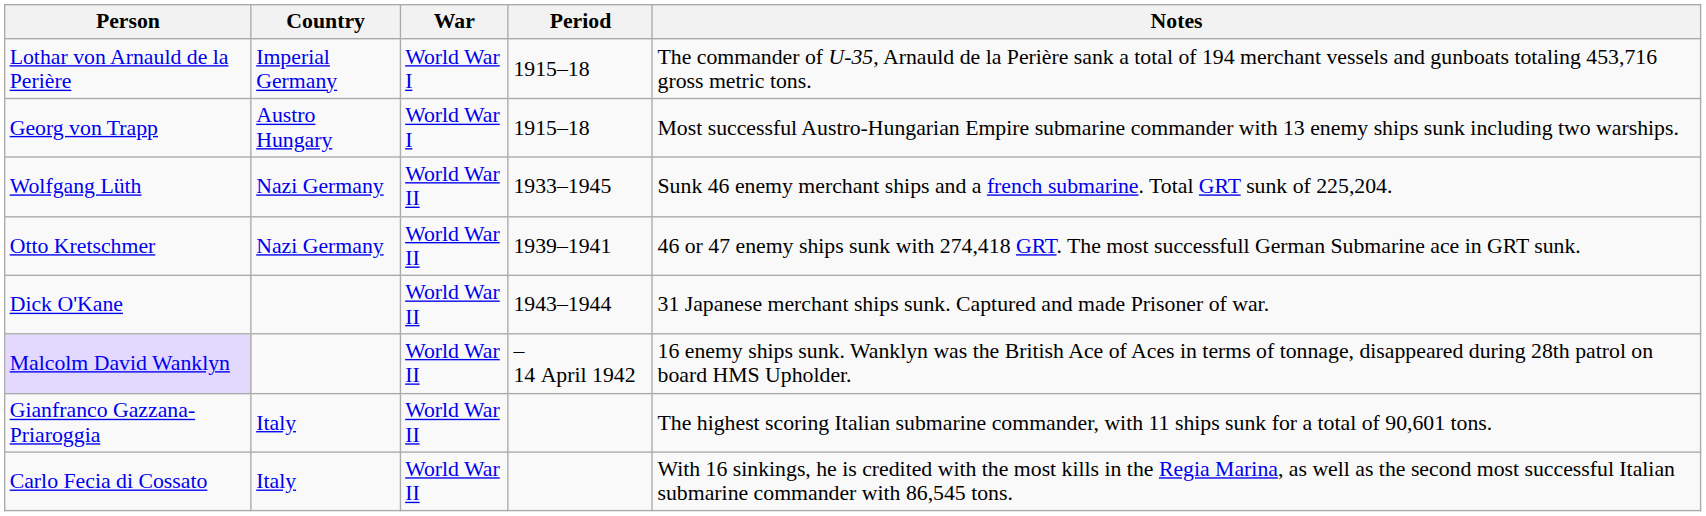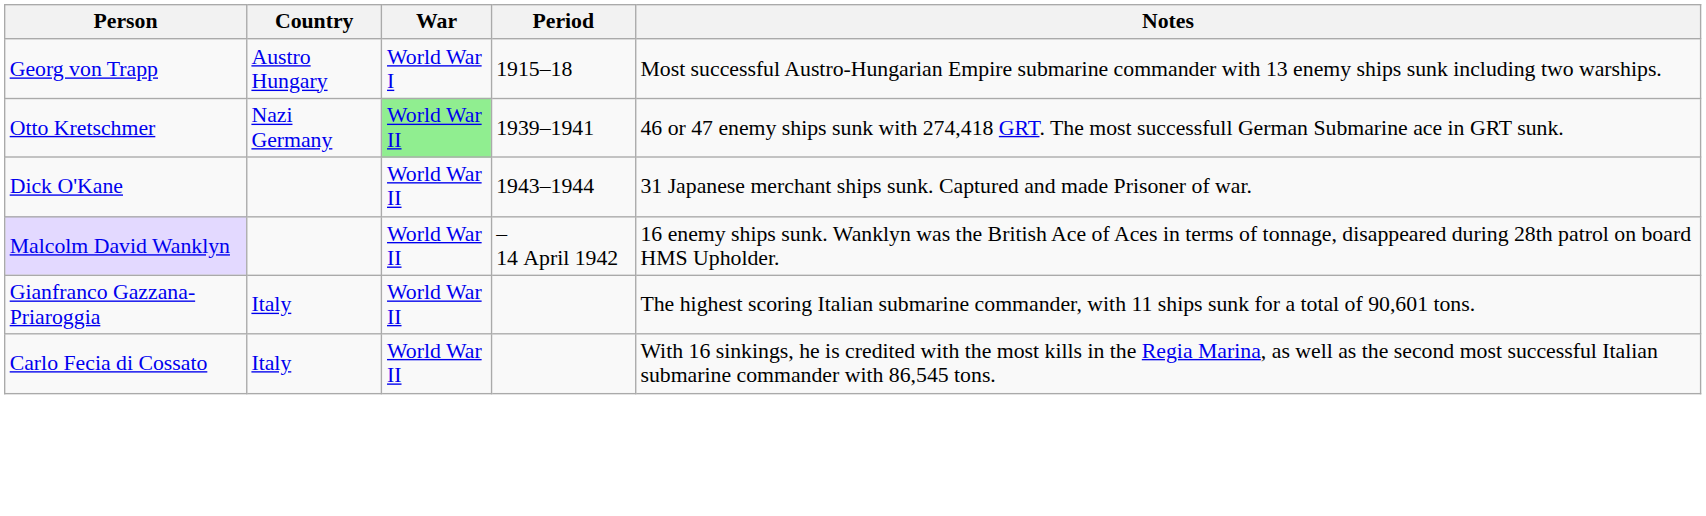- row: Lothar von Arnauld de la Perière | Imperial Germany | World War I | 1915–18 | The commander of U-35, Arnauld de la Perière sank a total of 194 merchant vessels and gunboats totaling 453,716 gross metric tons.
- row: Wolfgang Lüth | Nazi Germany | World War II | 1933–1945 | Sunk 46 enemy merchant ships and a french submarine. Total GRT sunk of 225,204.
Otto Kretschmer | War: no background -> lightgreen background
